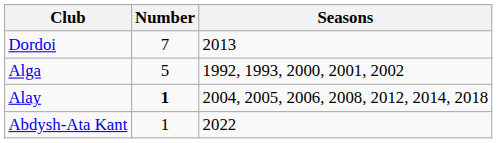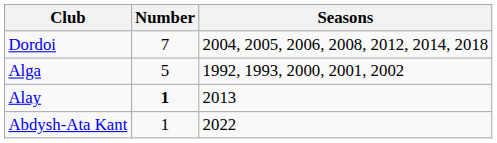Dordoi | Seasons: 2013 -> 2004, 2005, 2006, 2008, 2012, 2014, 2018
Alay | Seasons: 2004, 2005, 2006, 2008, 2012, 2014, 2018 -> 2013
